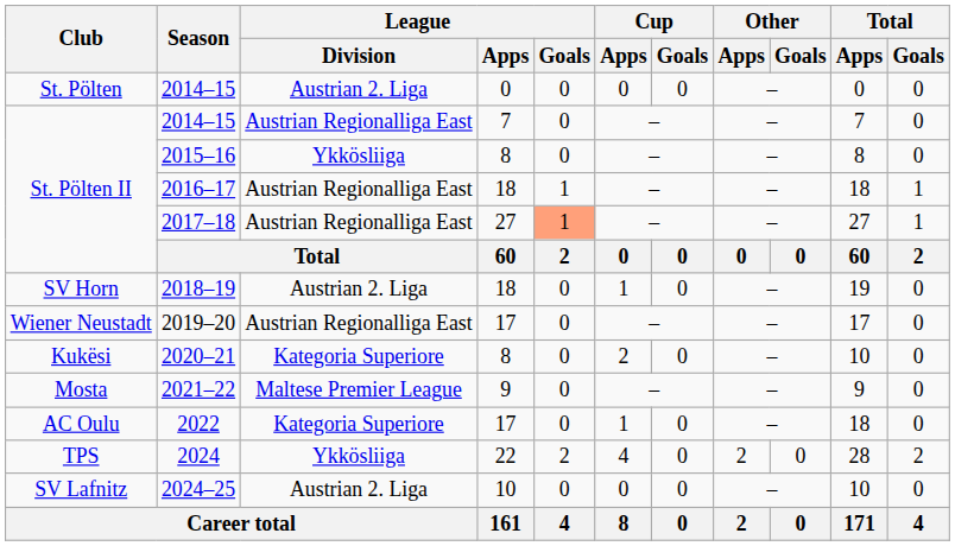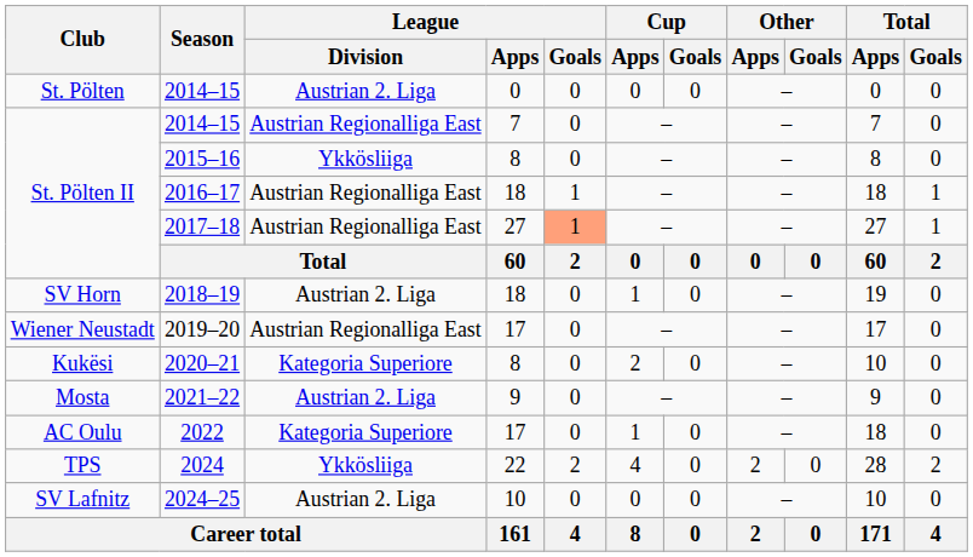2021–22 | League / Division: Maltese Premier League -> Austrian 2. Liga
